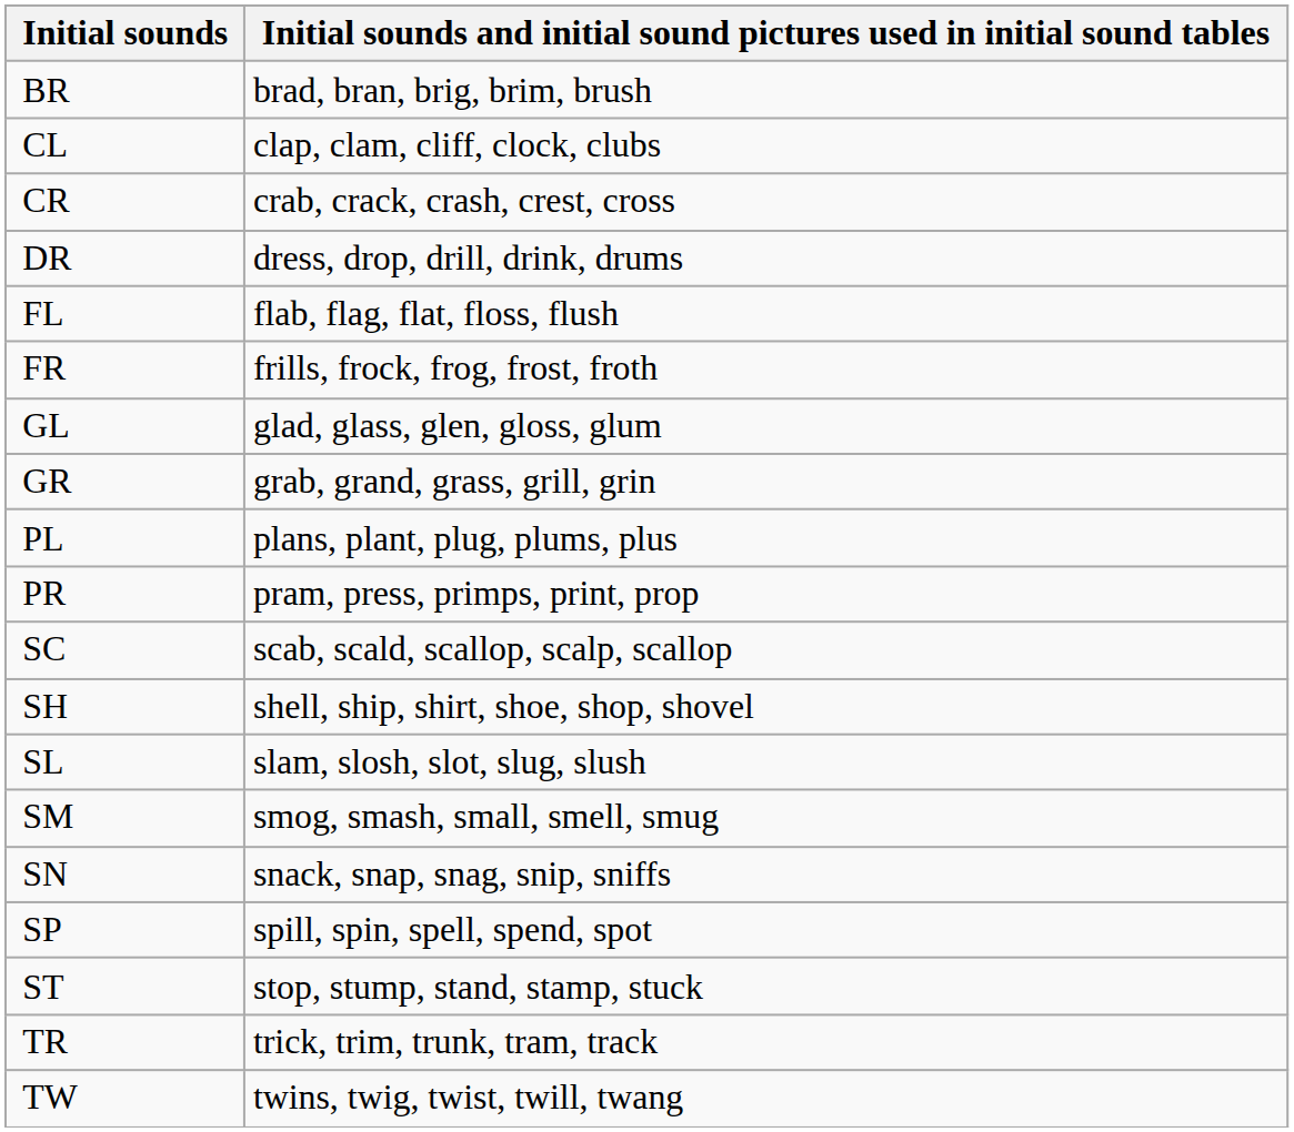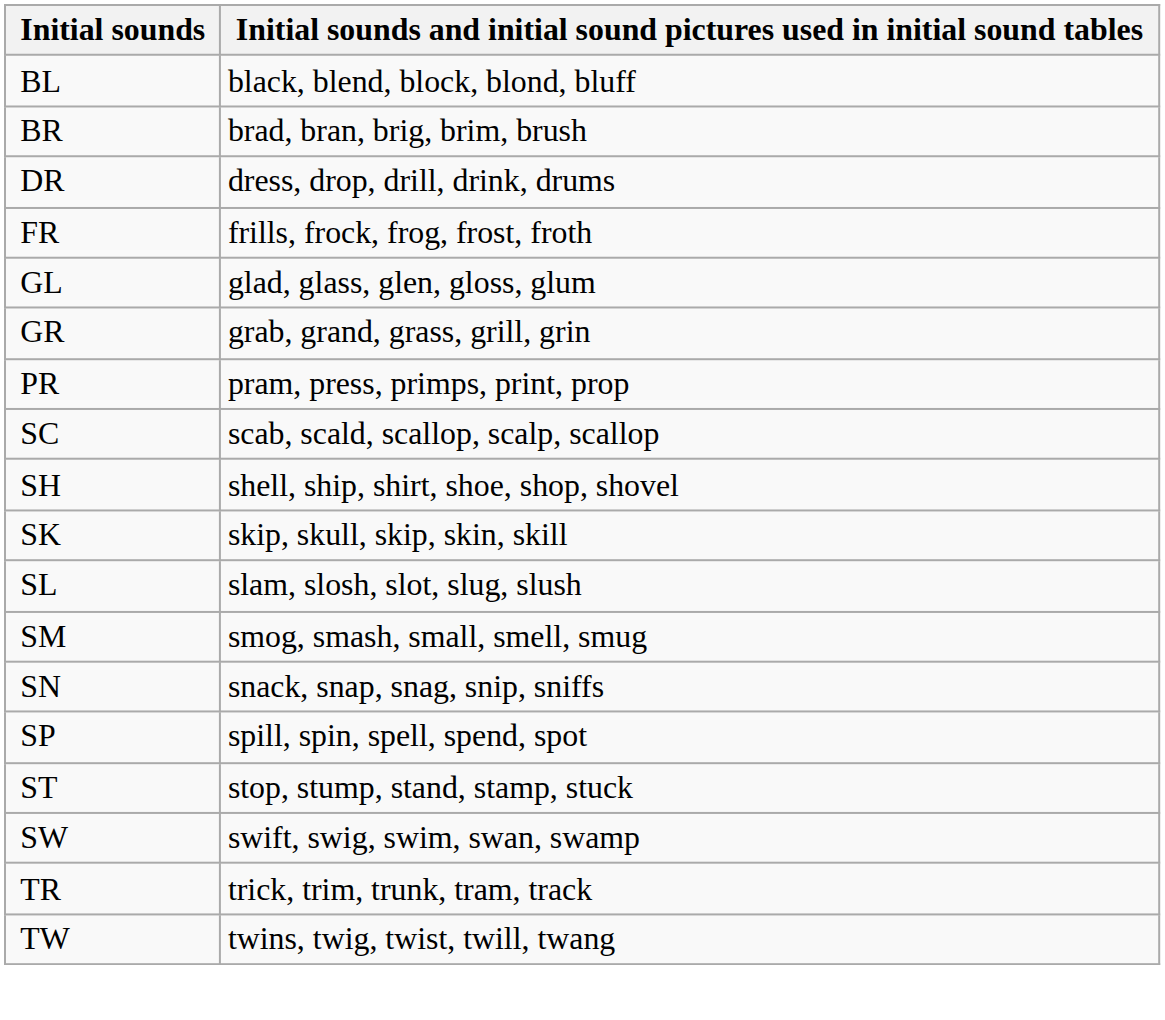+ row: BL | black, blend, block, blond, bluff
- row: CL | clap, clam, cliff, clock, clubs
- row: CR | crab, crack, crash, crest, cross
- row: FL | flab, flag, flat, floss, flush
- row: PL | plans, plant, plug, plums, plus
+ row: SK | skip, skull, skip, skin, skill
+ row: SW | swift, swig, swim, swan, swamp
